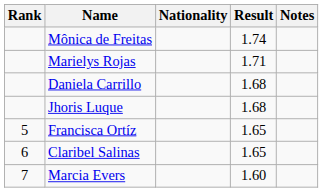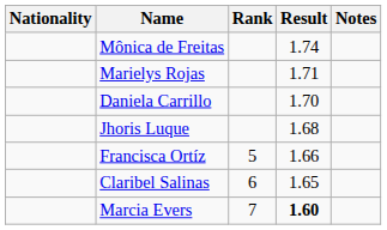columns swapped: Rank <-> Nationality
Daniela Carrillo | Result: 1.68 -> 1.70
Francisca Ortíz | Result: 1.65 -> 1.66
Marcia Evers | Result: normal -> bold
